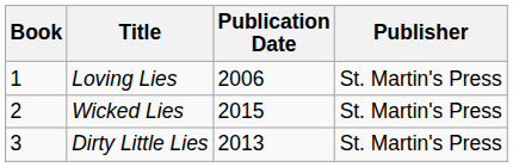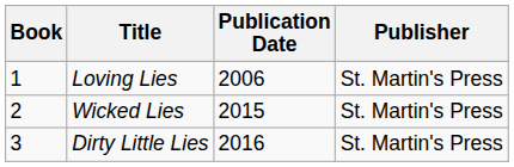Dirty Little Lies | Publication Date: 2013 -> 2016
